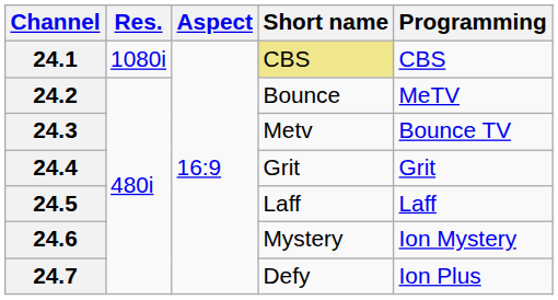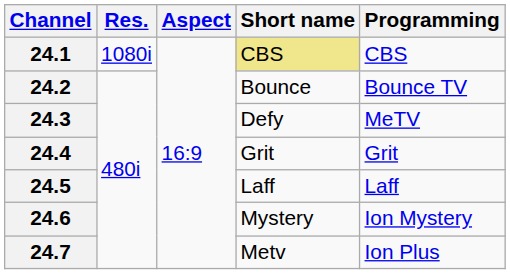24.2 | Programming: MeTV -> Bounce TV
24.3 | Short name: Metv -> Defy
24.3 | Programming: Bounce TV -> MeTV
24.7 | Short name: Defy -> Metv
